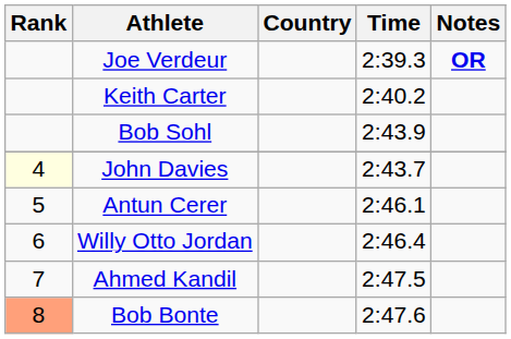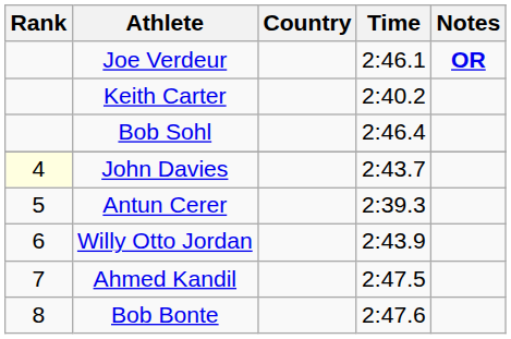Joe Verdeur | Time: 2:39.3 -> 2:46.1
Bob Sohl | Time: 2:43.9 -> 2:46.4
Antun Cerer | Time: 2:46.1 -> 2:39.3
Willy Otto Jordan | Time: 2:46.4 -> 2:43.9
Bob Bonte | Rank: lightsalmon background -> no background
